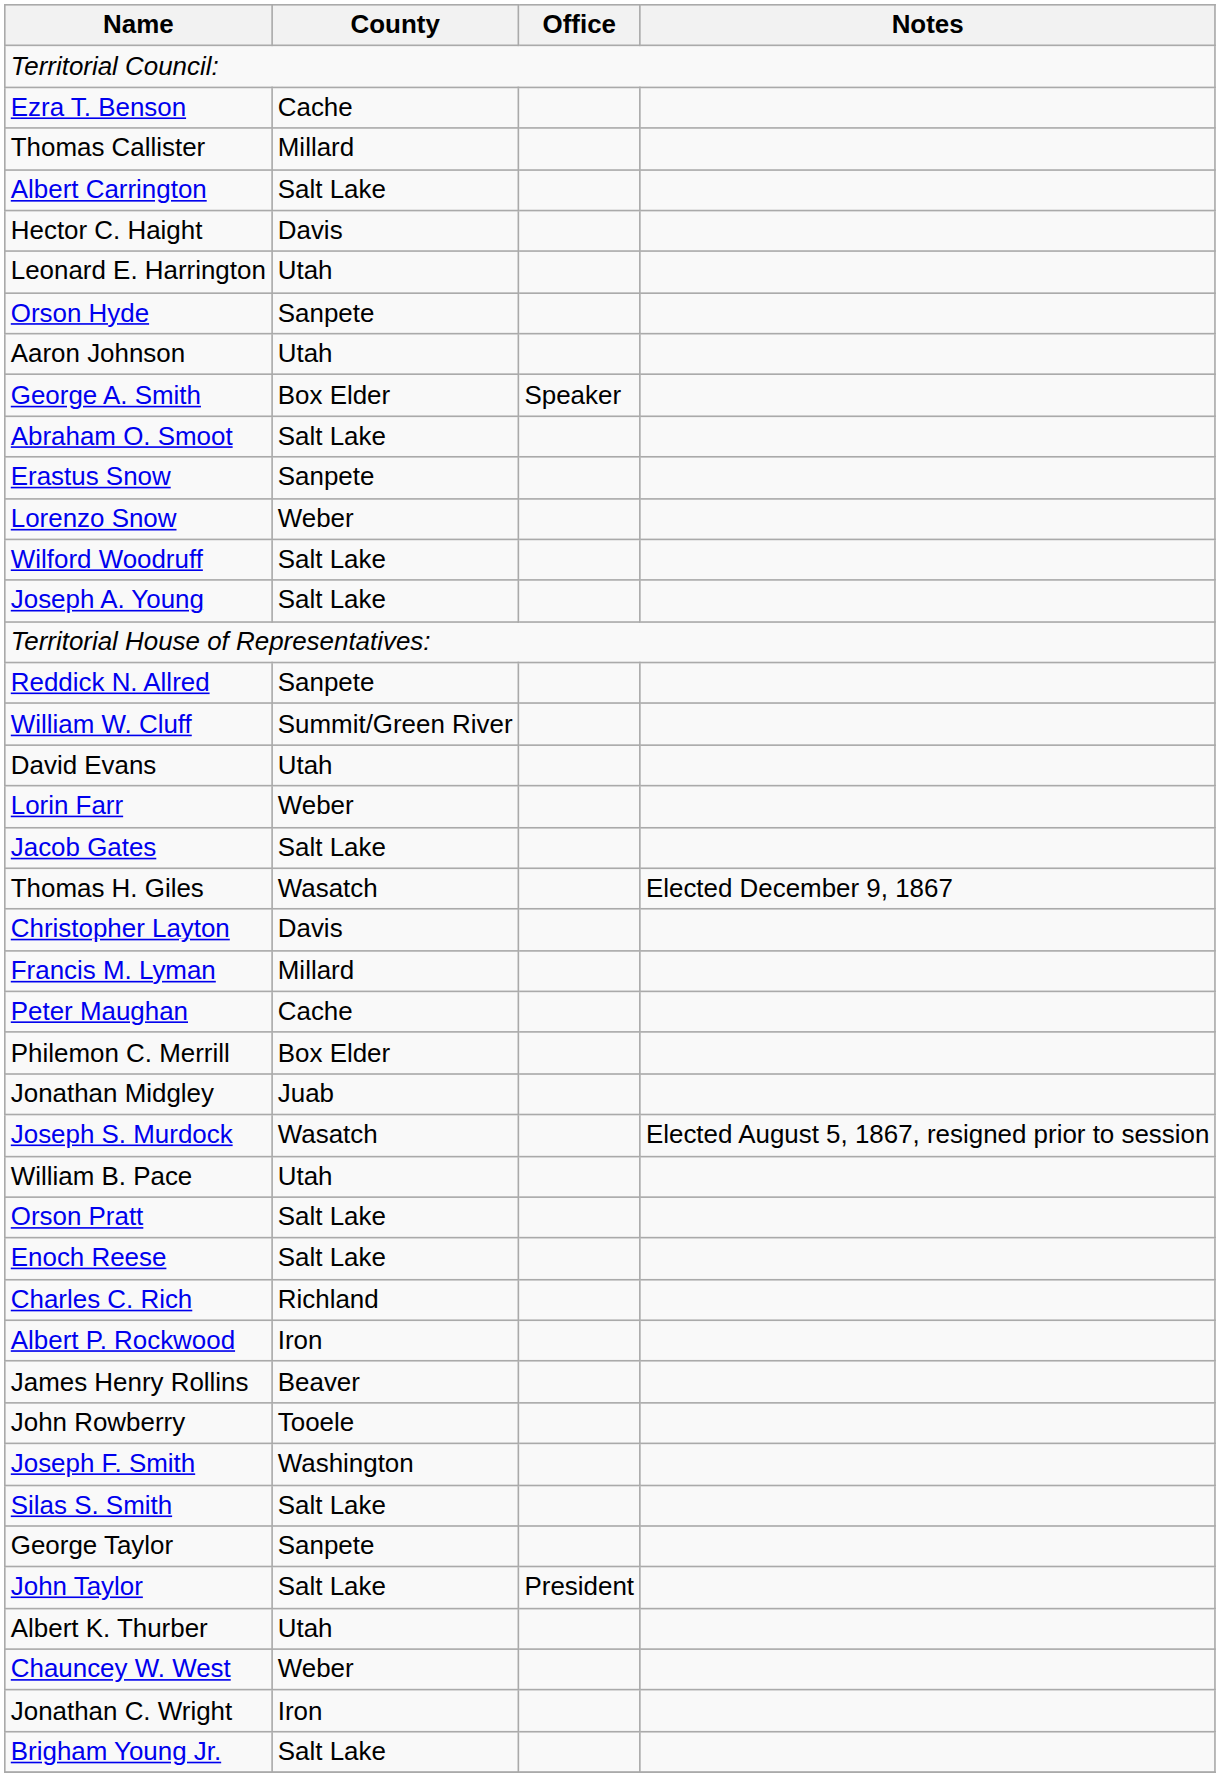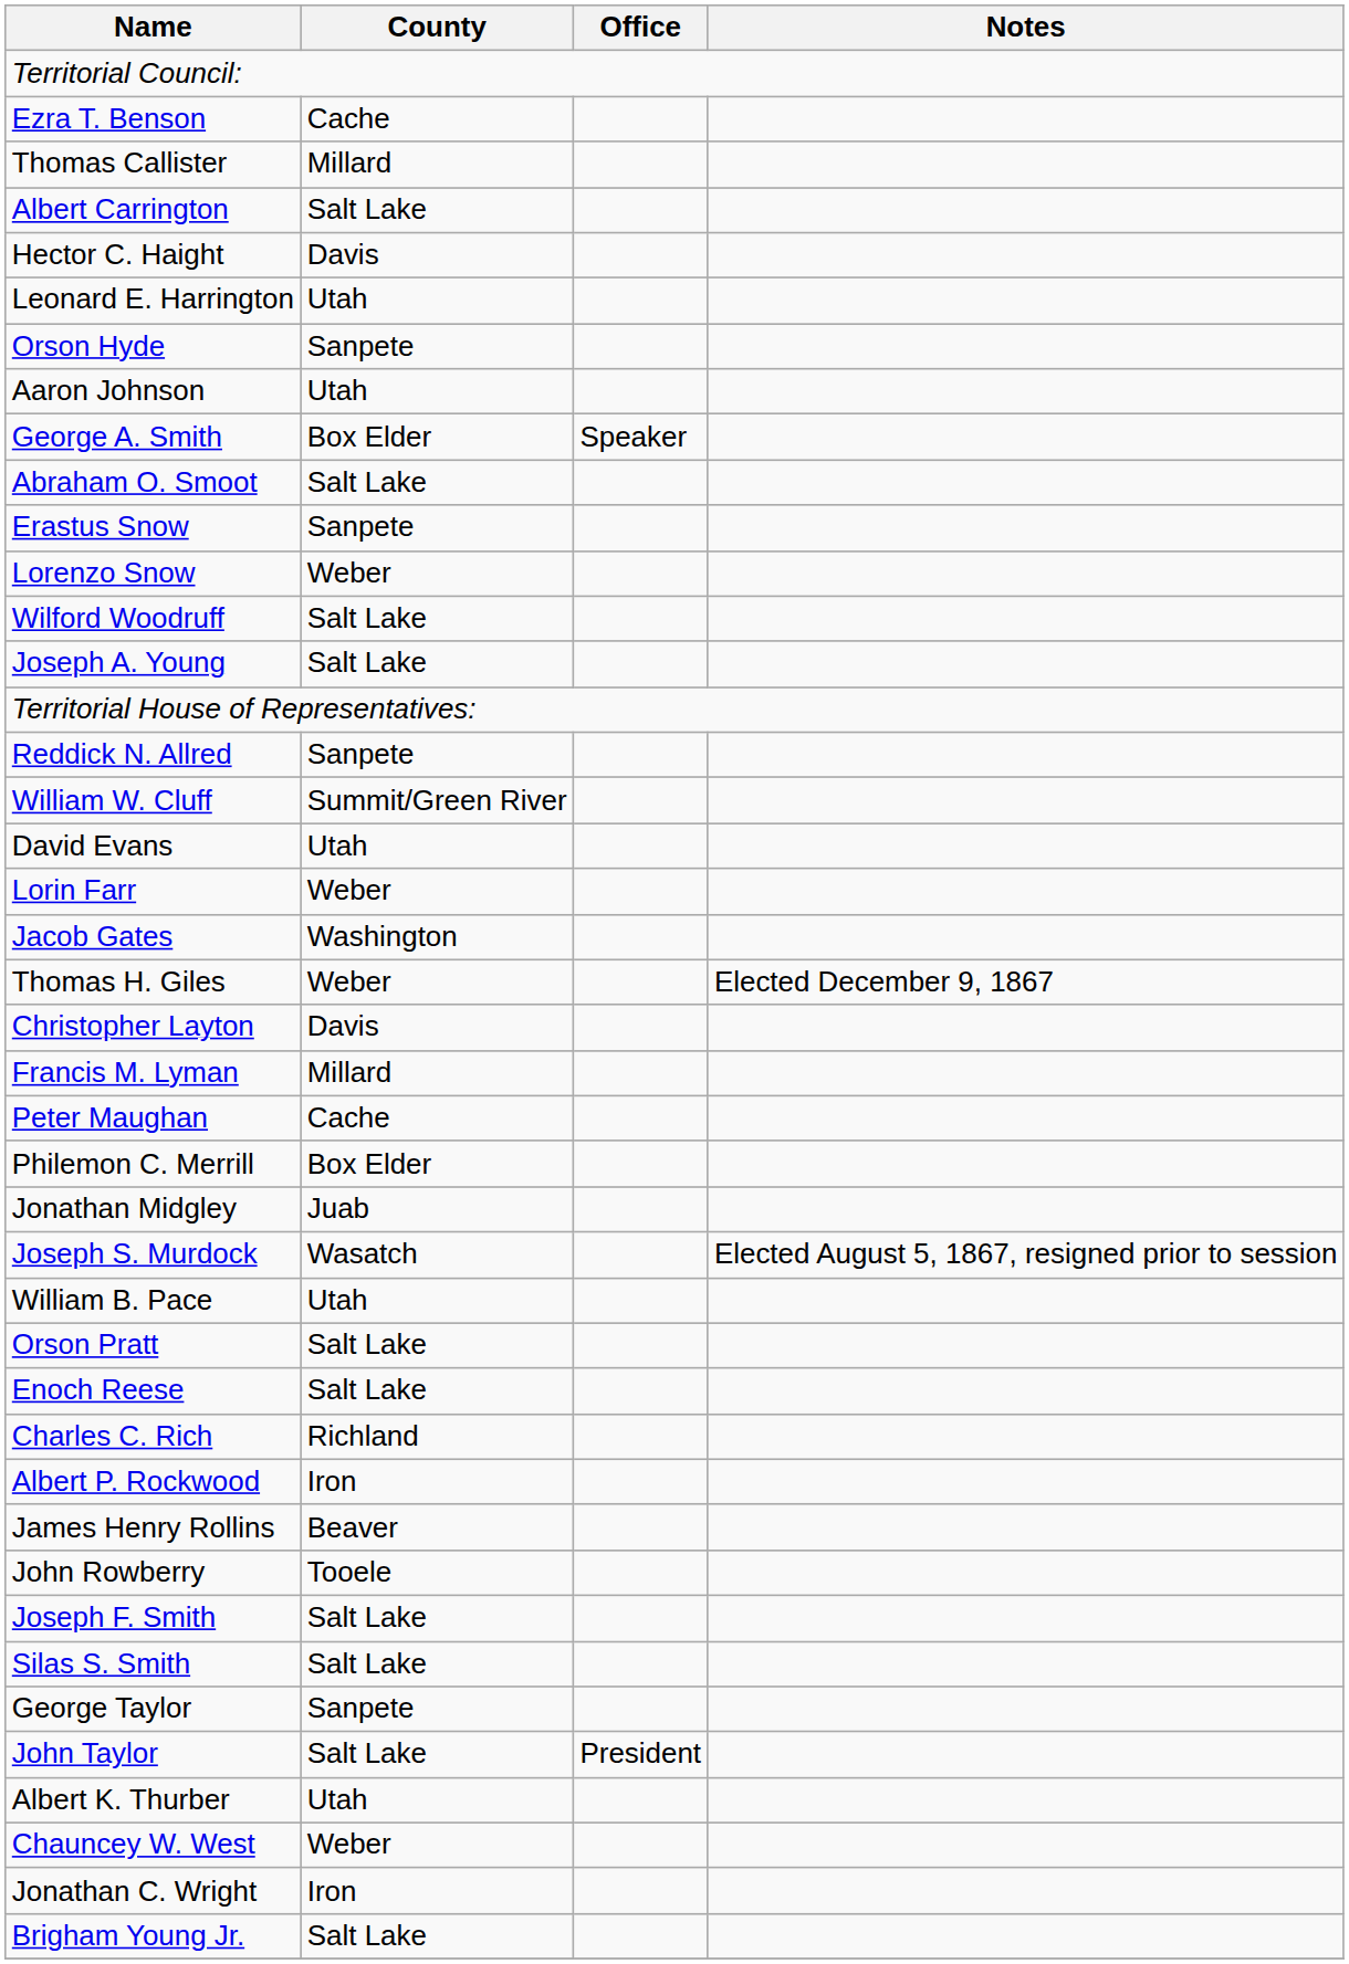Jacob Gates | County: Salt Lake -> Washington
Thomas H. Giles | County: Wasatch -> Weber
Joseph F. Smith | County: Washington -> Salt Lake
